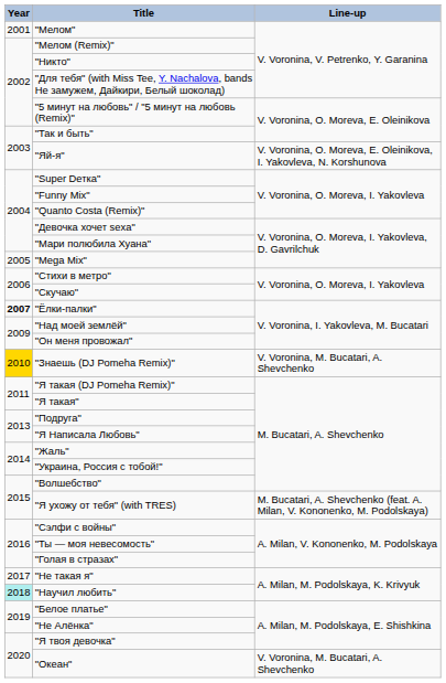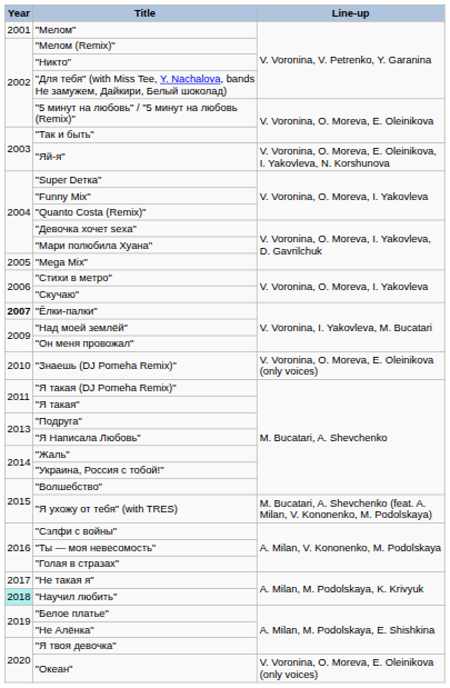"Знаешь (DJ Pomeha Remix)" | Year: gold background -> no background
"Знаешь (DJ Pomeha Remix)" | Line-up: V. Voronina, M. Bucatari, A. Shevchenko -> V. Voronina, O. Moreva, E. Oleinikova (only voices)
"Океан" | Line-up: V. Voronina, M. Bucatari, A. Shevchenko -> V. Voronina, O. Moreva, E. Oleinikova (only voices)
